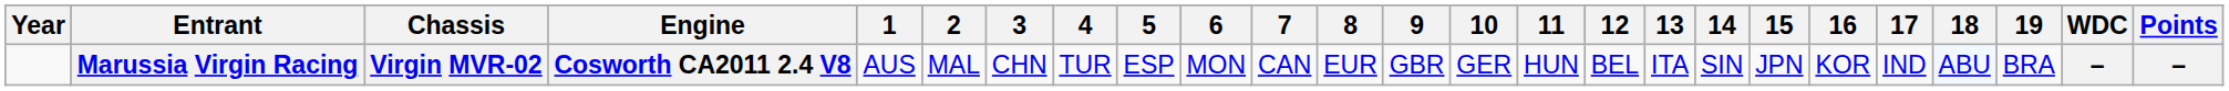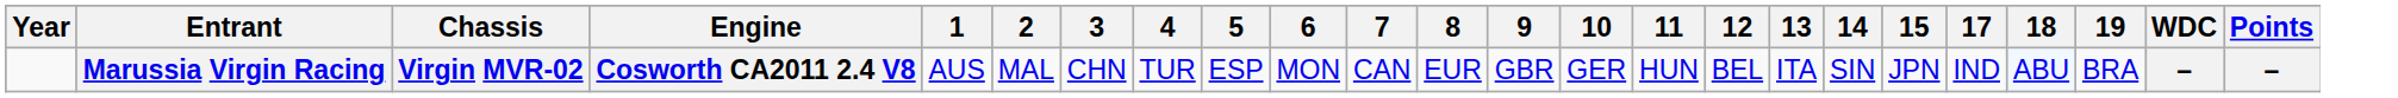- column: 16 | KOR
